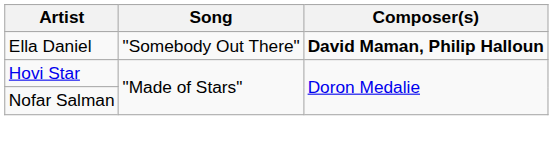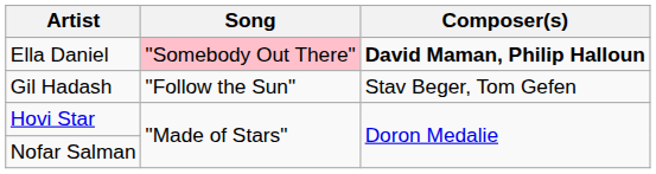Ella Daniel | Song: no background -> pink background
+ row: Gil Hadash | "Follow the Sun" | Stav Beger, Tom Gefen
